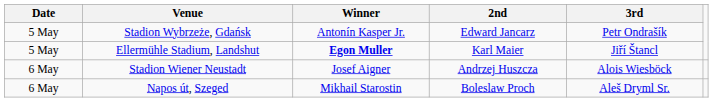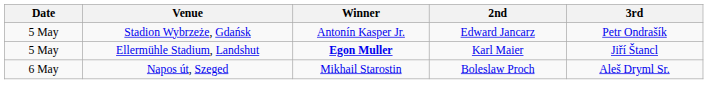- row: 6 May | Stadion Wiener Neustadt | Josef Aigner | Andrzej Huszcza | Alois Wiesböck
